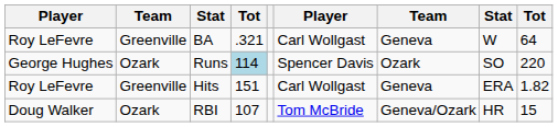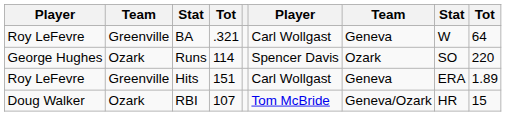Runs | column 4: lightblue background -> no background
Hits | column 9: 1.82 -> 1.89
